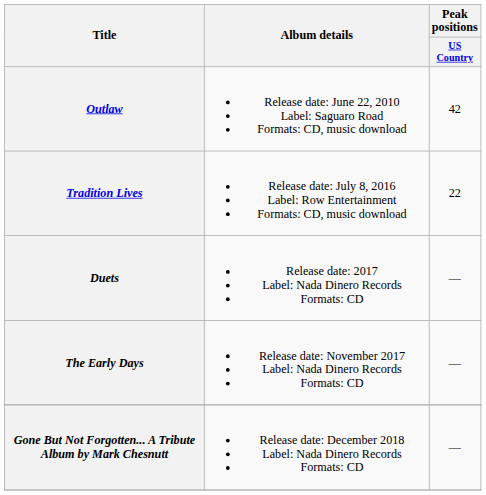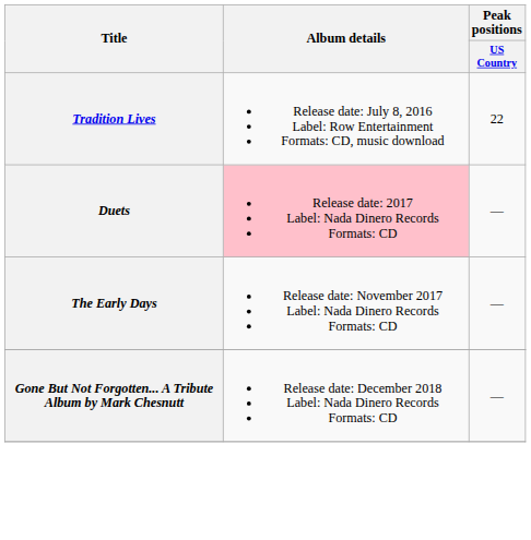- row: Outlaw | Release date: June 22, 2010 Label: Saguaro Road Formats: CD, music download | 42
Duets | Album details: no background -> pink background
